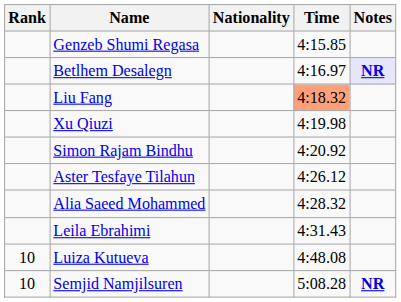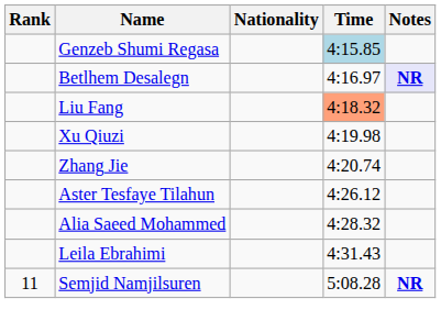Genzeb Shumi Regasa | Time: no background -> lightblue background
+ row: Zhang Jie | 4:20.74
- row: Simon Rajam Bindhu | 4:20.92
- row: 10 | Luiza Kutueva | 4:48.08
Semjid Namjilsuren | Rank: 10 -> 11
